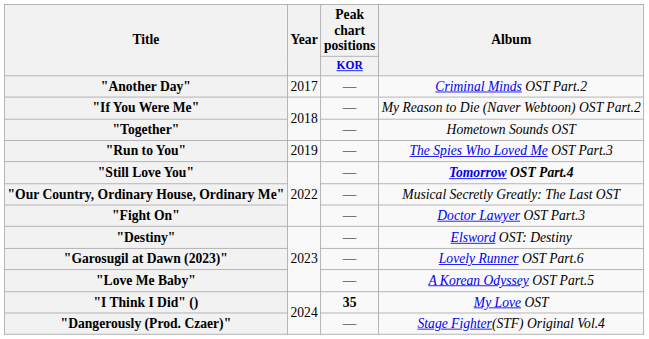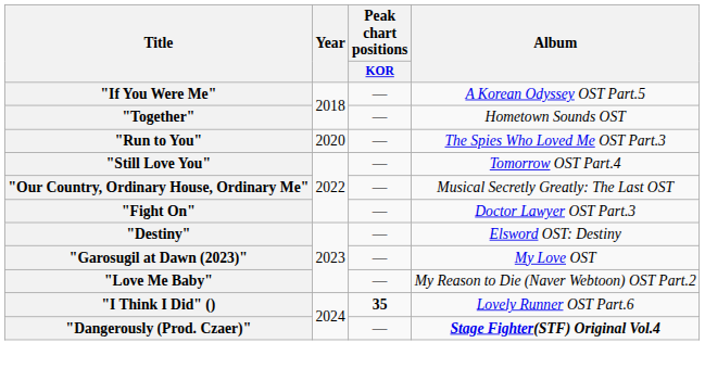- row: "Another Day" | 2017 | — | Criminal Minds OST Part.2
"If You Were Me" | Album: My Reason to Die (Naver Webtoon) OST Part.2 -> A Korean Odyssey OST Part.5
"Run to You" | Year: 2019 -> 2020
"Still Love You" | Album: bold -> normal
"Garosugil at Dawn (2023)" | Album: Lovely Runner OST Part.6 -> My Love OST
"Love Me Baby" | Album: A Korean Odyssey OST Part.5 -> My Reason to Die (Naver Webtoon) OST Part.2
"I Think I Did" () | Album: My Love OST -> Lovely Runner OST Part.6
"Dangerously (Prod. Czaer)" | Album: normal -> bold
